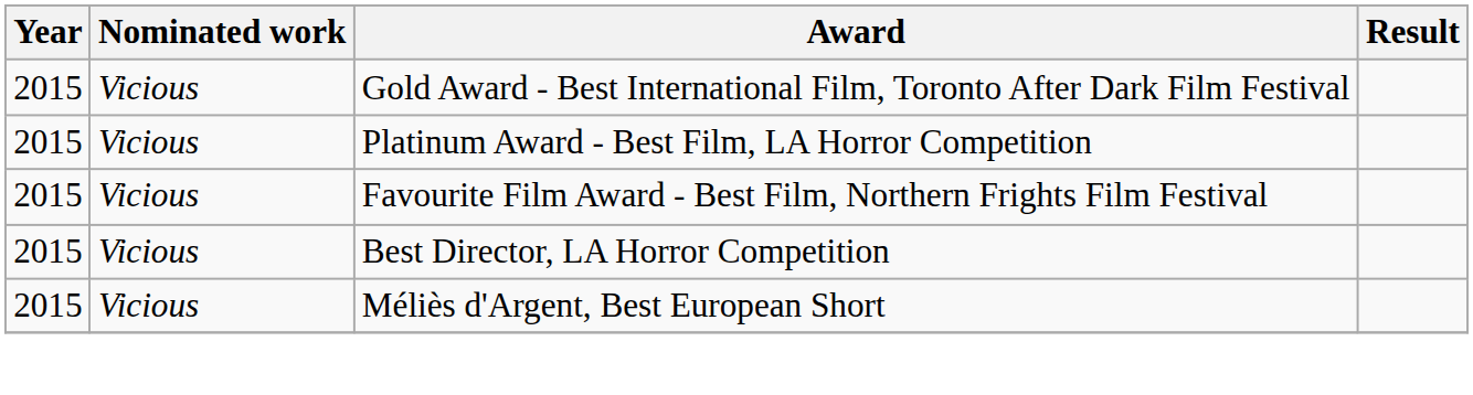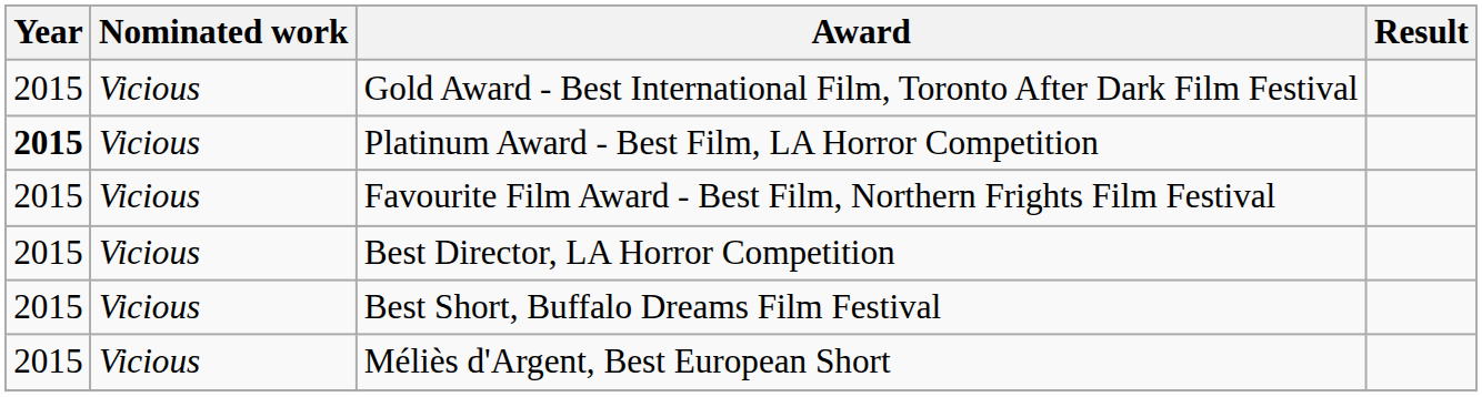Platinum Award - Best Film, LA Horror Competition | Year: normal -> bold
+ row: 2015 | Vicious | Best Short, Buffalo Dreams Film Festival
